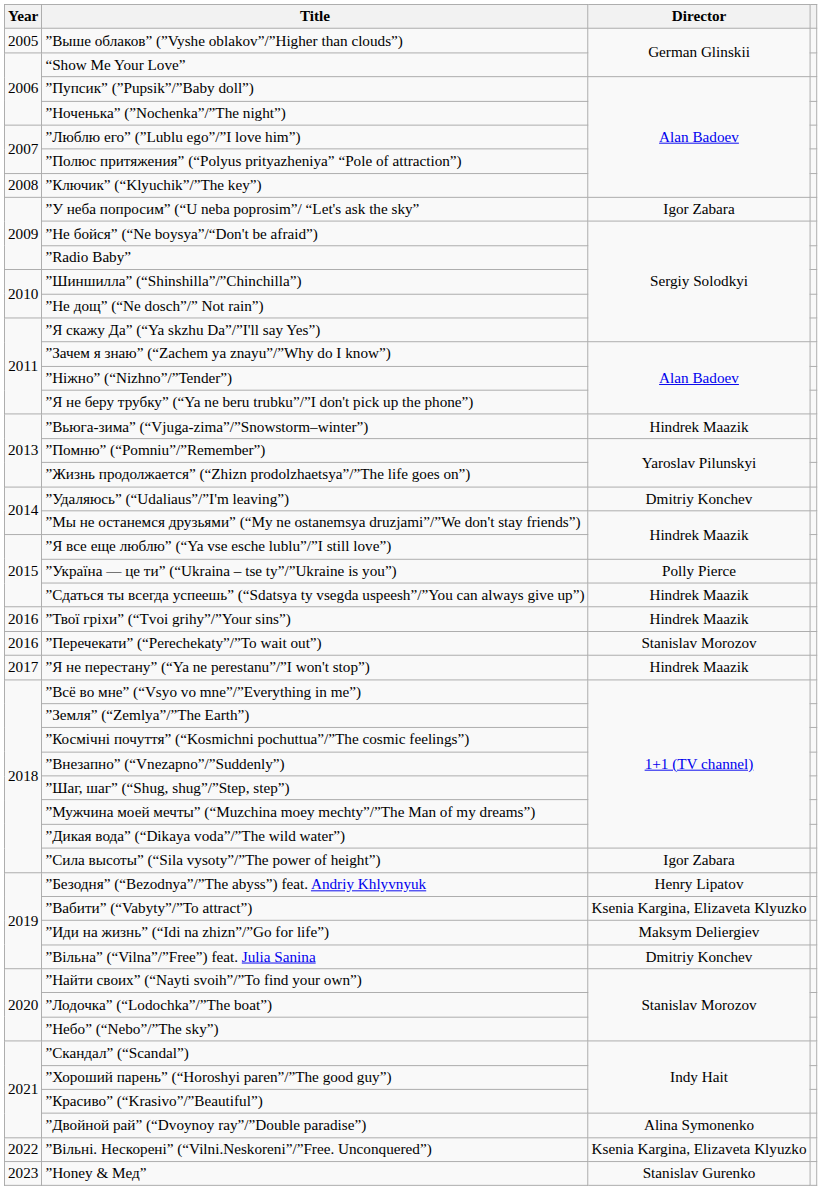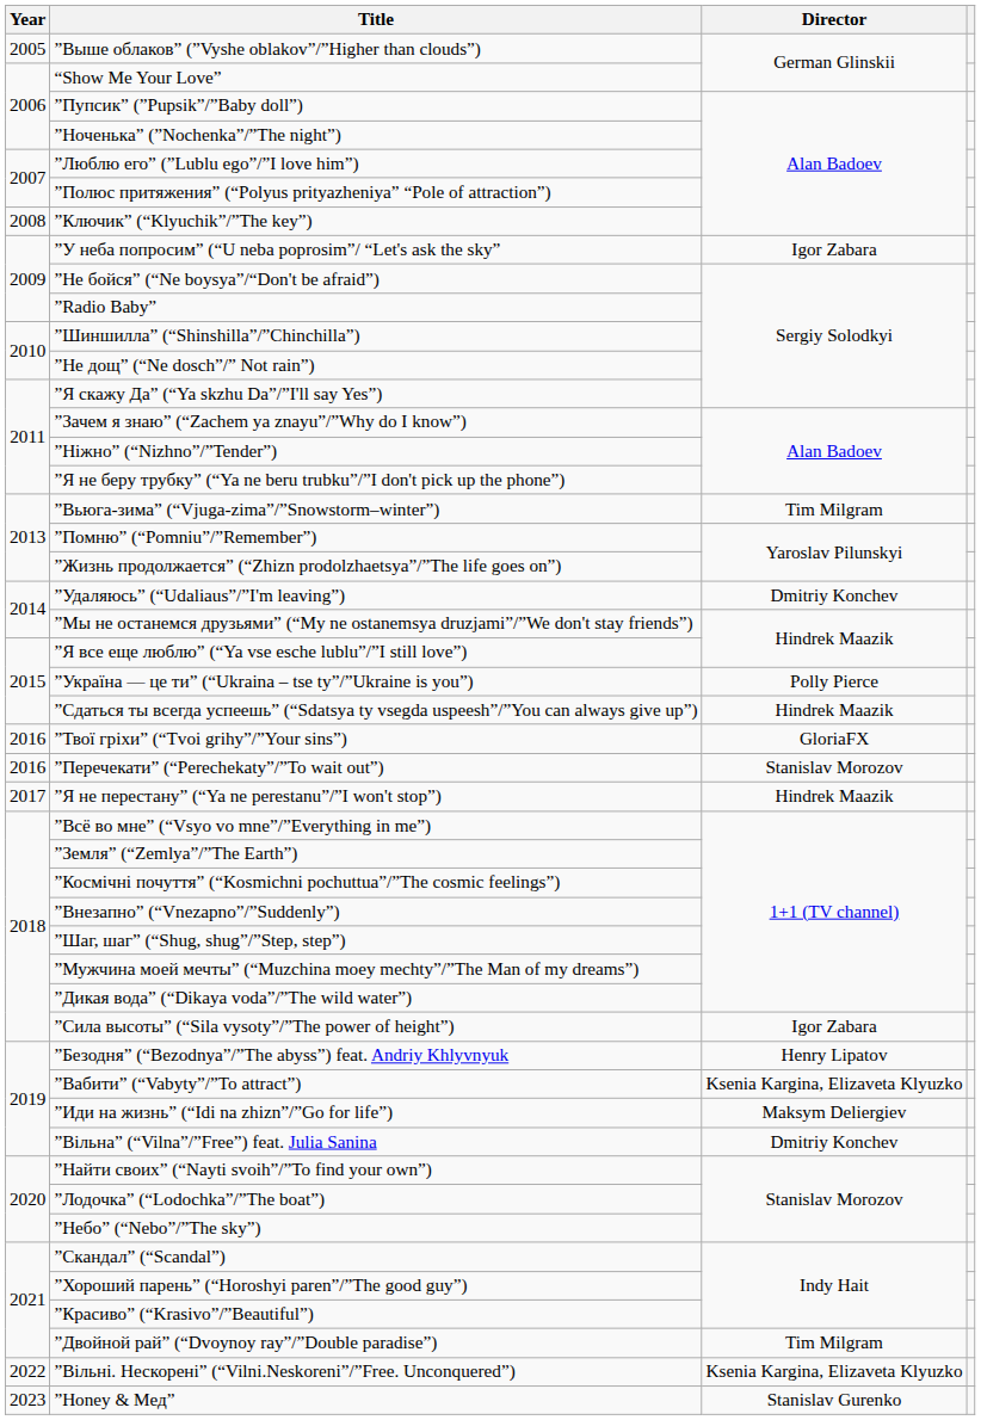”Вьюга-зима” (“Vjuga-zima”/”Snowstorm–winter”) | Director: Hindrek Maazik -> Tim Milgram
”Твої гріхи” (“Tvoi grihy”/”Your sins”) | Director: Hindrek Maazik -> GloriaFX
”Двойной рай” (“Dvoynoy ray”/”Double paradise”) | Director: Alina Symonenko -> Tim Milgram
